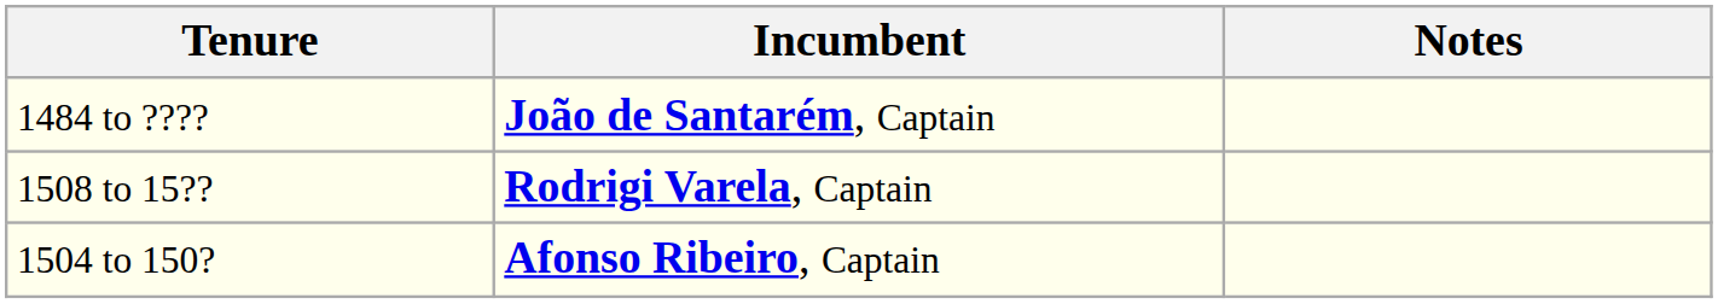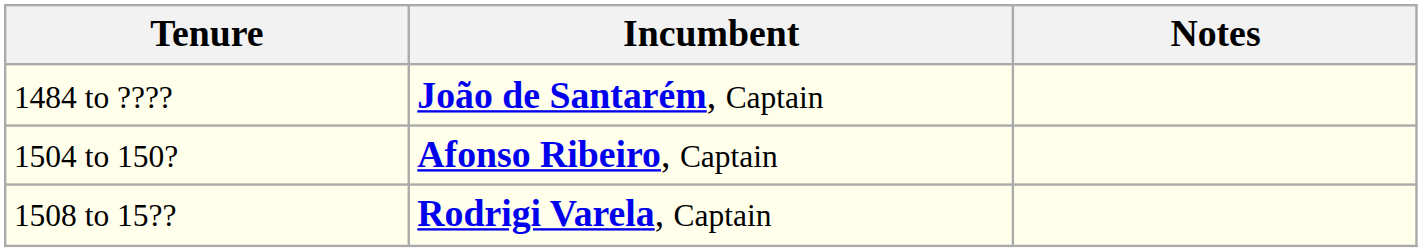rows swapped: 1504 to 150? <-> 1508 to 15??
